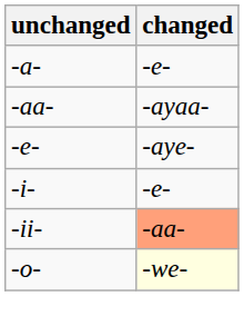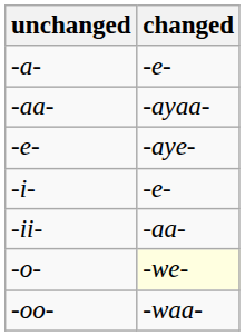-ii- | changed: lightsalmon background -> no background
+ row: -oo- | -waa-
